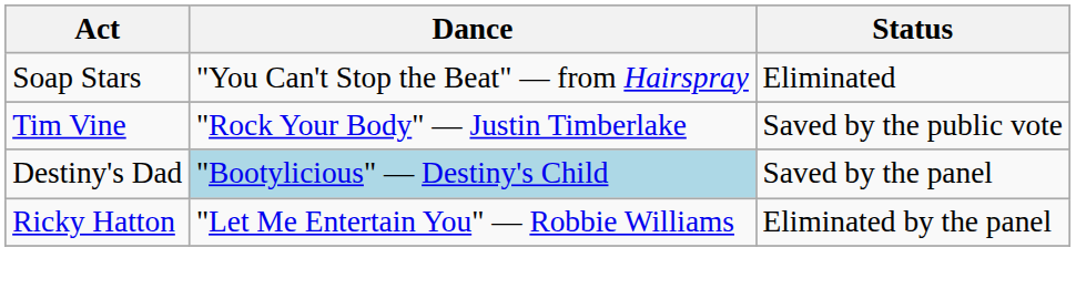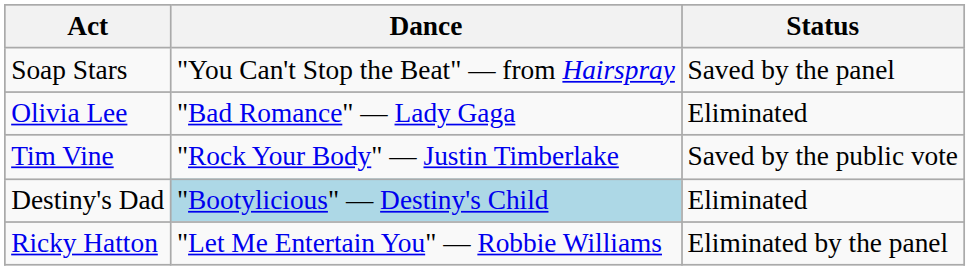Soap Stars | Status: Eliminated -> Saved by the panel
+ row: Olivia Lee | "Bad Romance" — Lady Gaga | Eliminated
Destiny's Dad | Status: Saved by the panel -> Eliminated
